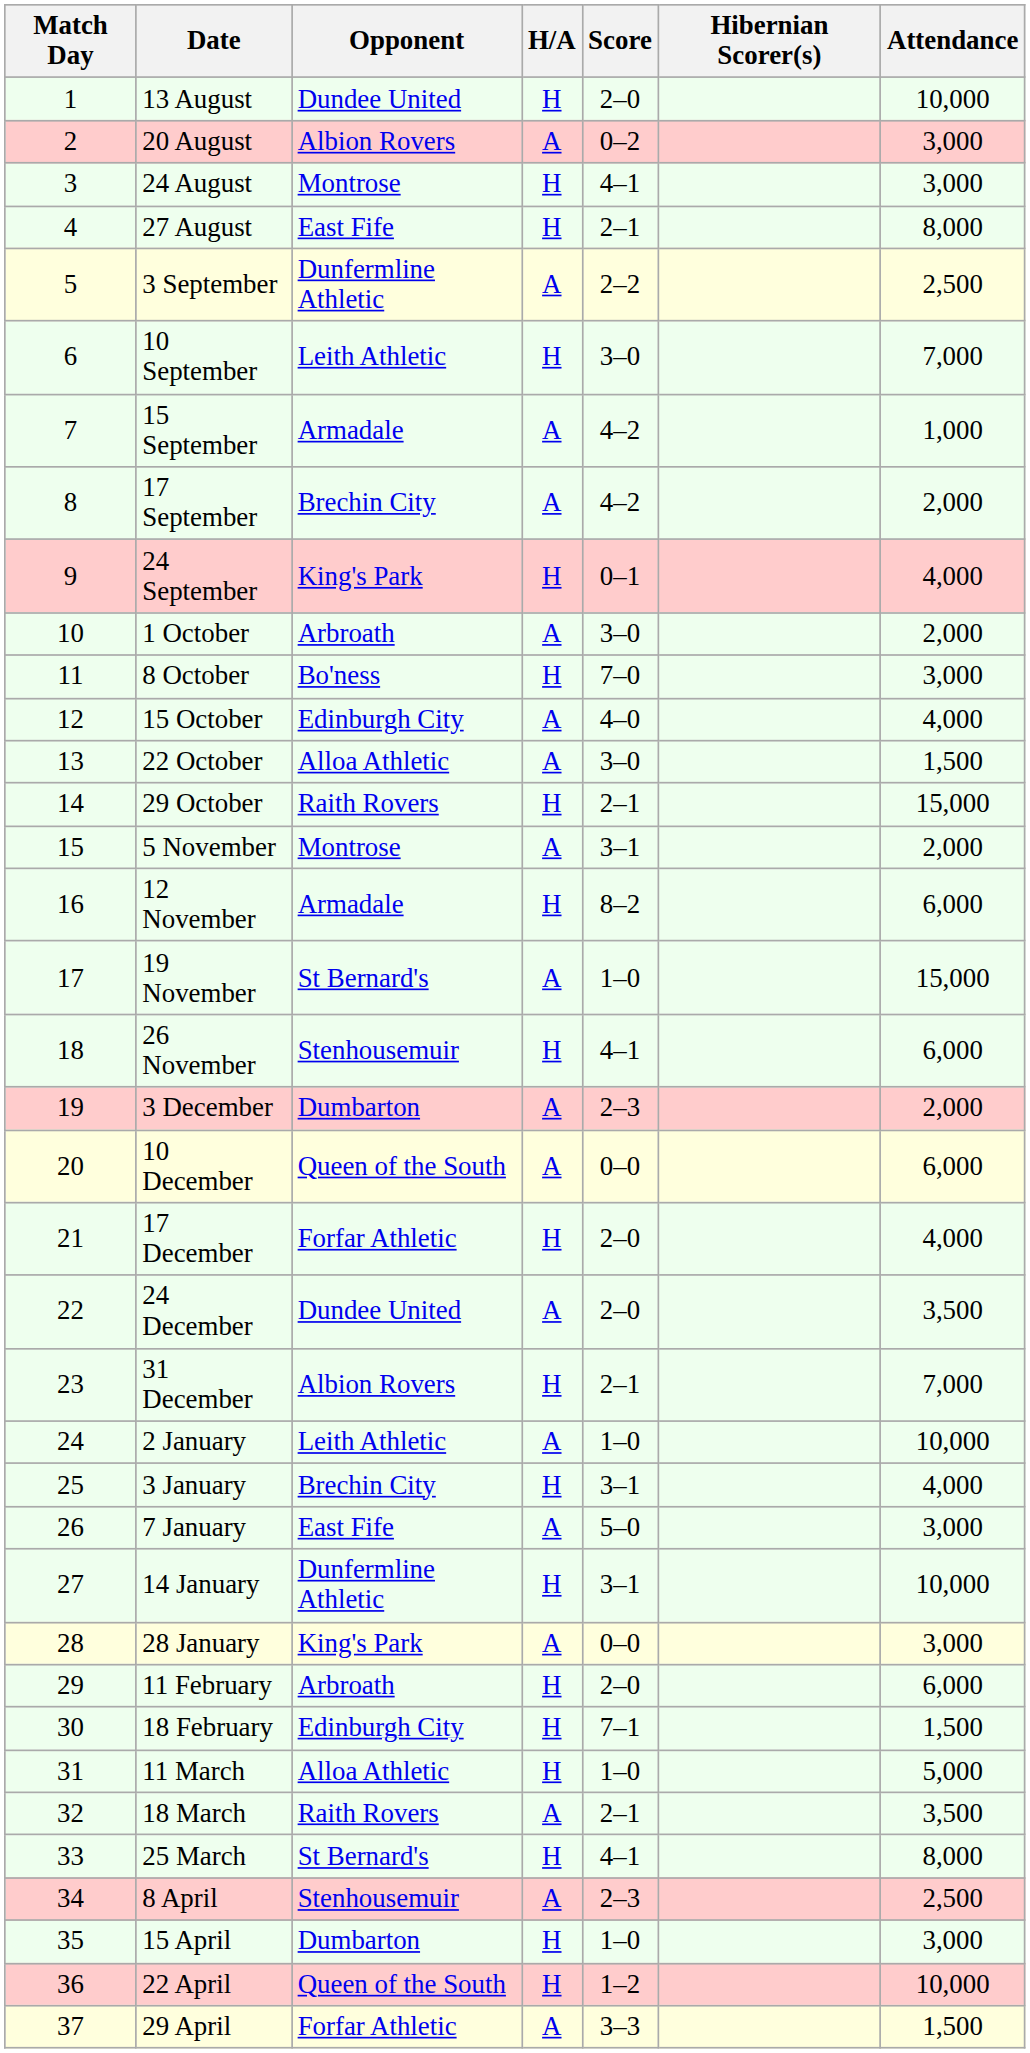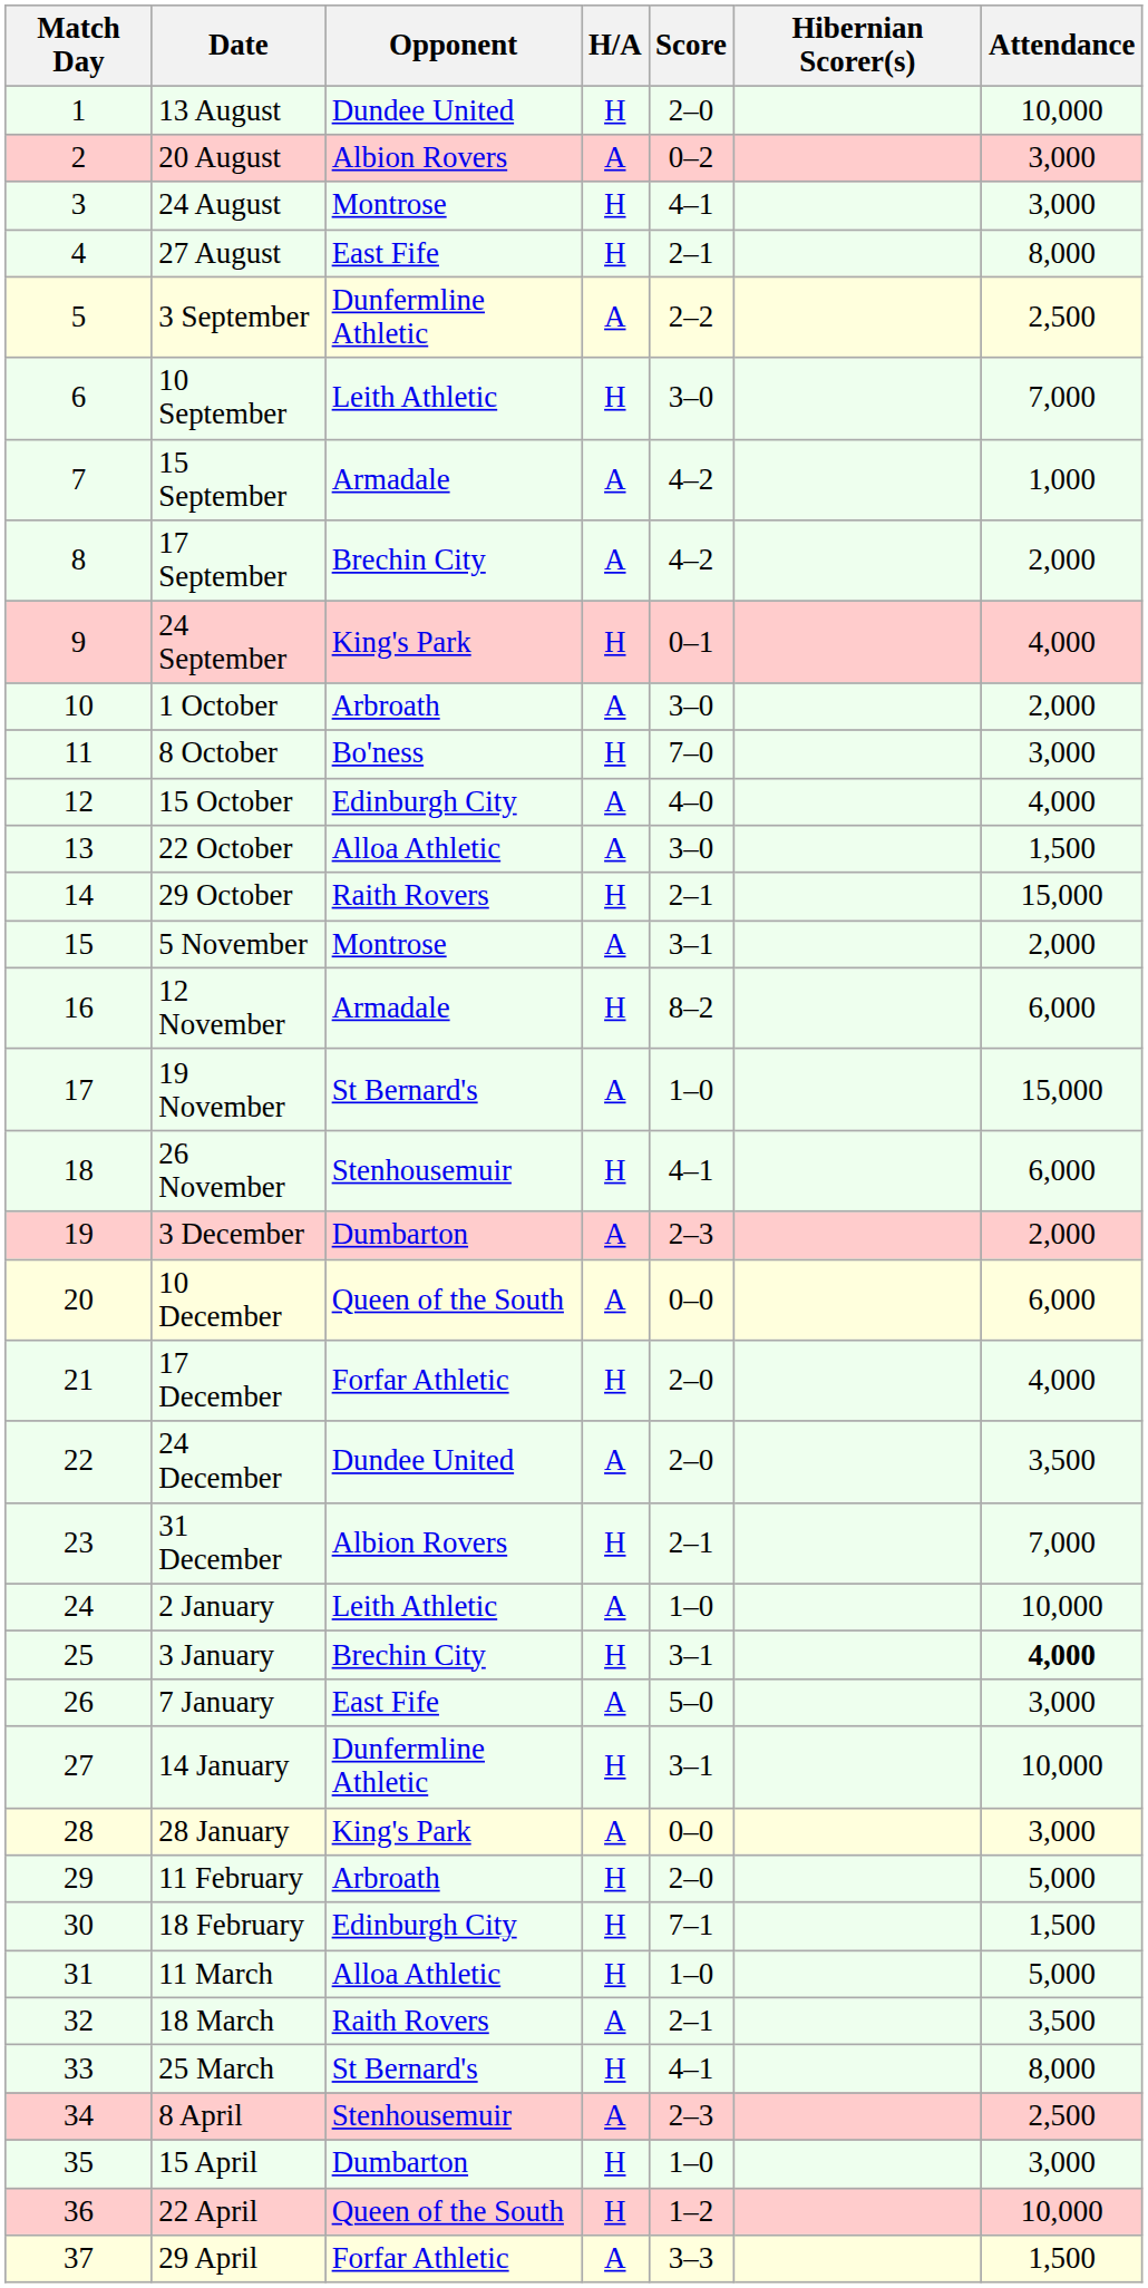3 January | Attendance: normal -> bold
11 February | Attendance: 6,000 -> 5,000
